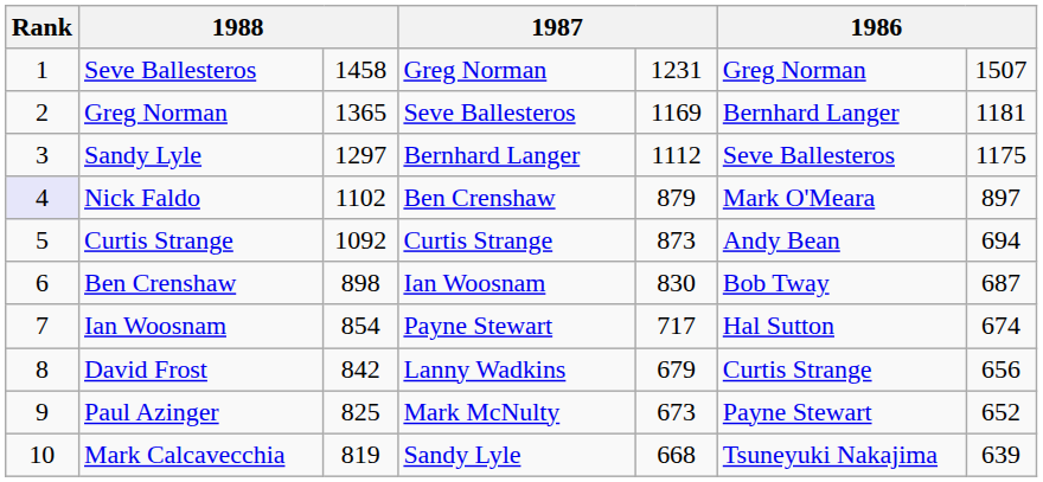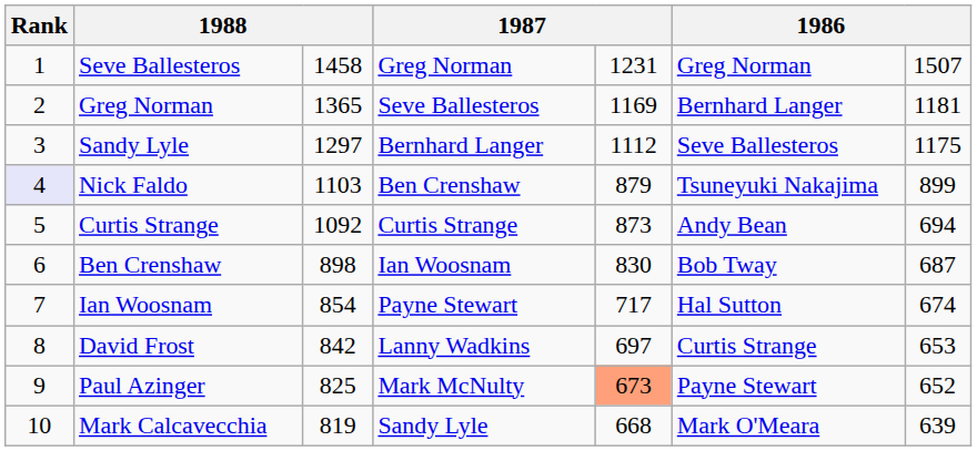Nick Faldo | column 3: 1102 -> 1103
Nick Faldo | column 6: Mark O'Meara -> Tsuneyuki Nakajima
Nick Faldo | column 7: 897 -> 899
David Frost | column 5: 679 -> 697
David Frost | column 7: 656 -> 653
Paul Azinger | column 5: no background -> lightsalmon background
Mark Calcavecchia | column 6: Tsuneyuki Nakajima -> Mark O'Meara
